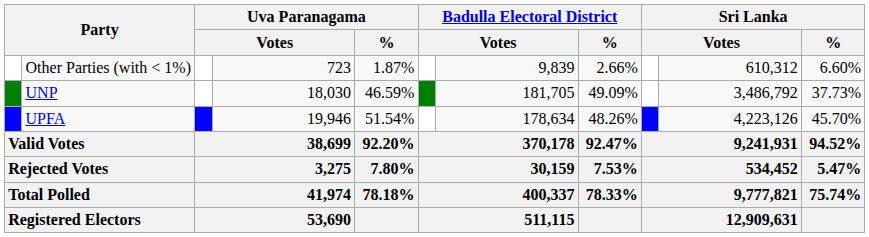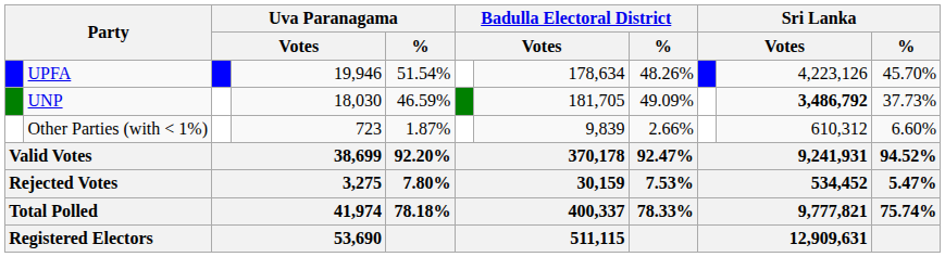rows swapped: UPFA <-> Other Parties (with < 1%)
UNP | column 10: normal -> bold
